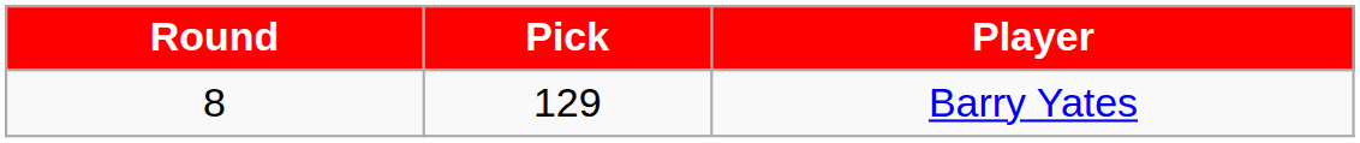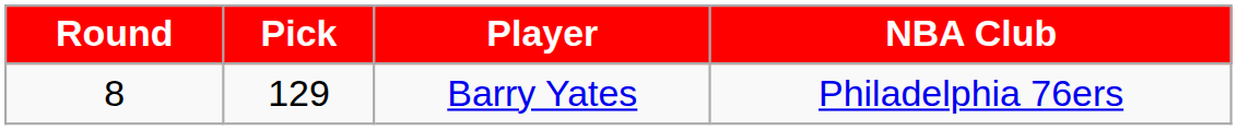+ column: NBA Club | Philadelphia 76ers
